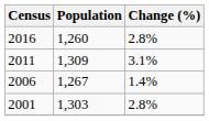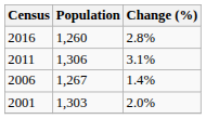2011 | Population: 1,309 -> 1,306
2001 | Change (%): 2.8% -> 2.0%
